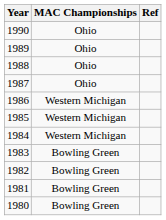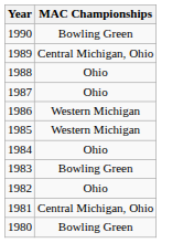- column: Ref
1990 | MAC Championships: Ohio -> Bowling Green
1989 | MAC Championships: Ohio -> Central Michigan, Ohio
1984 | MAC Championships: Western Michigan -> Ohio
1982 | MAC Championships: Bowling Green -> Ohio
1981 | MAC Championships: Bowling Green -> Central Michigan, Ohio
